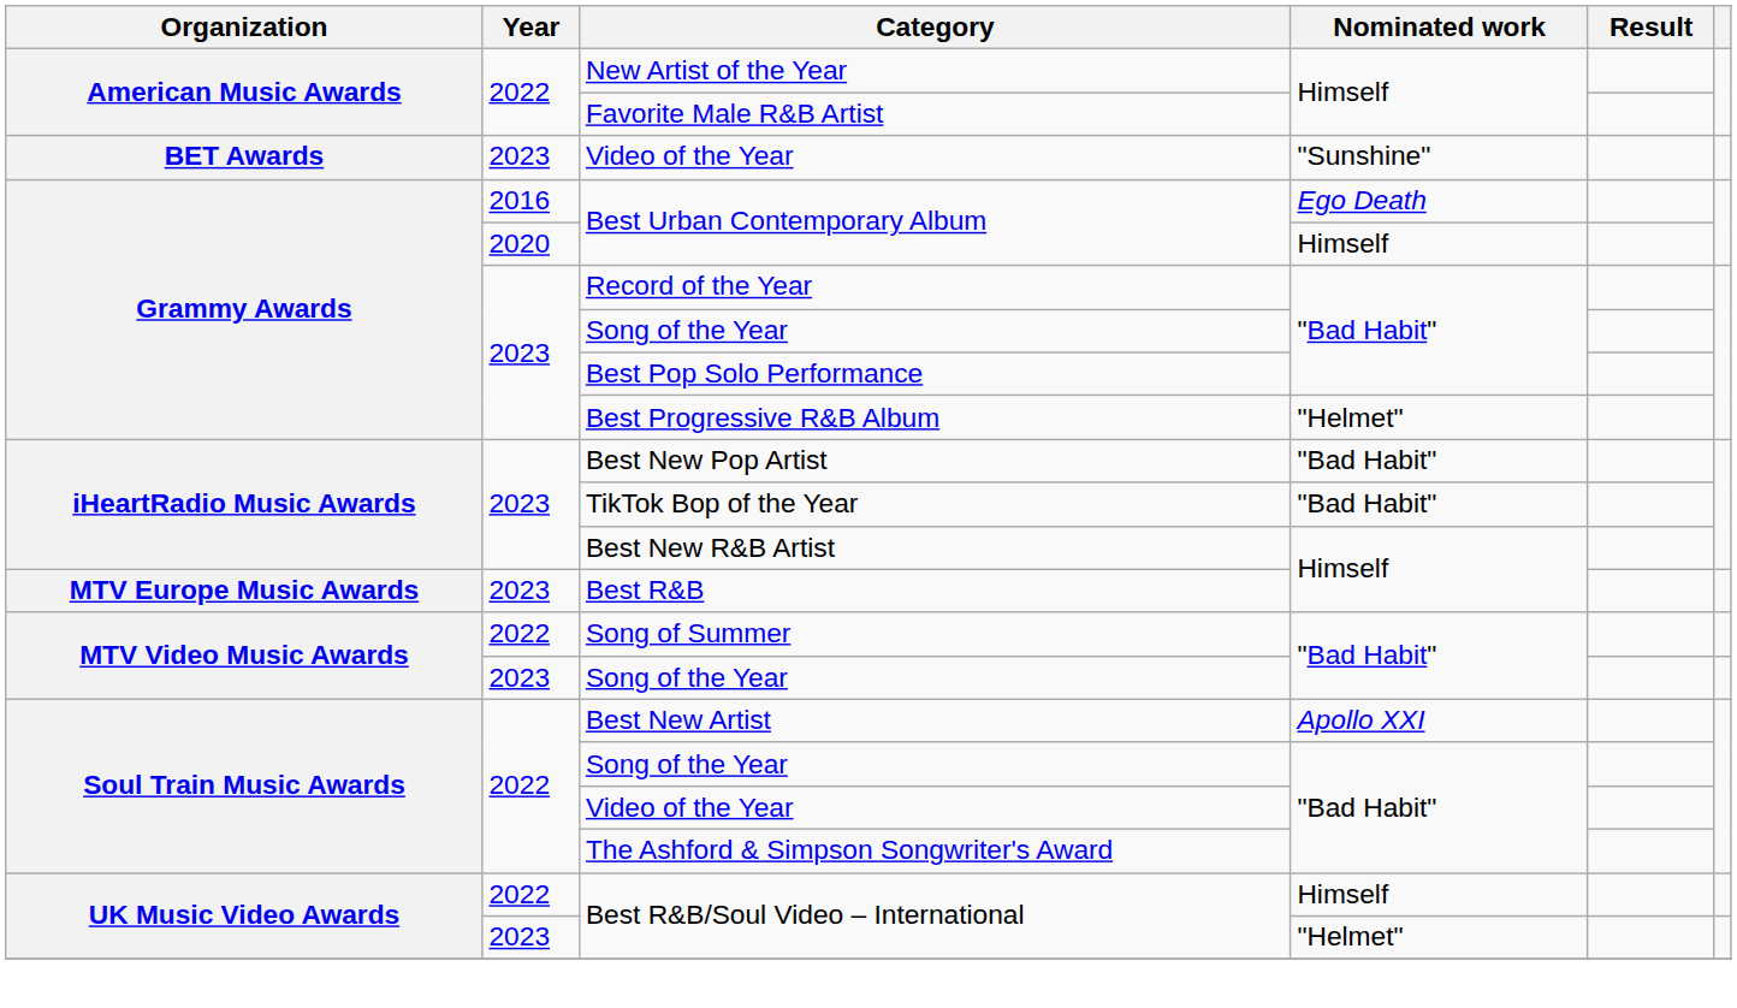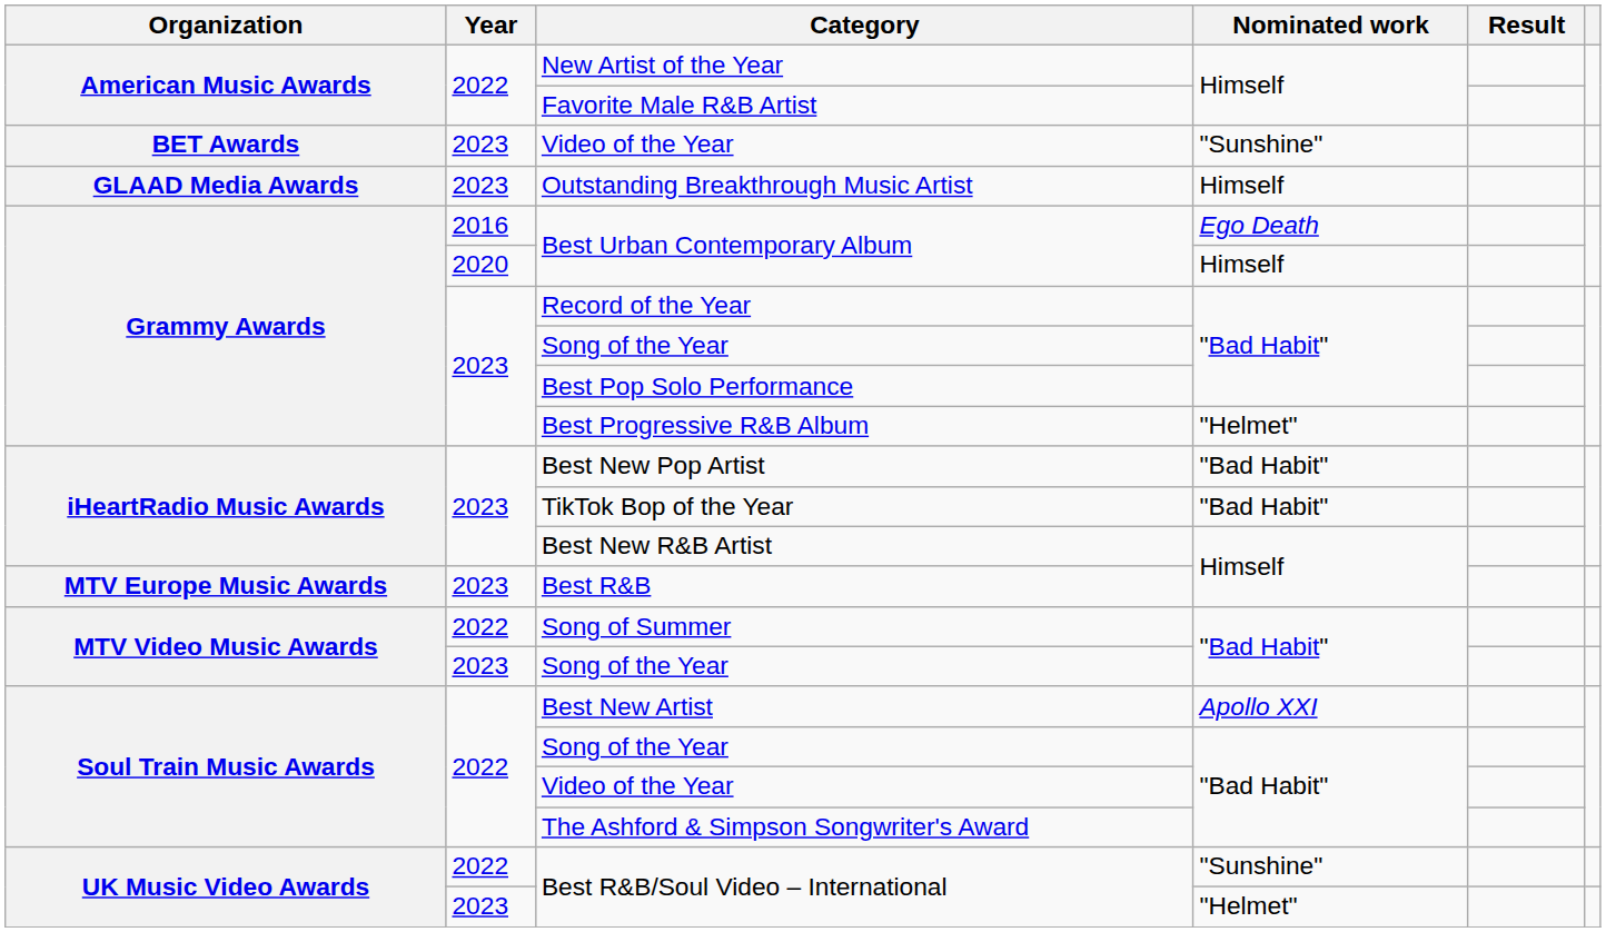+ row: GLAAD Media Awards | 2023 | Outstanding Breakthrough Music Artist | Himself
2022 / Best R&B/Soul Video – International | Nominated work: Himself -> "Sunshine"
